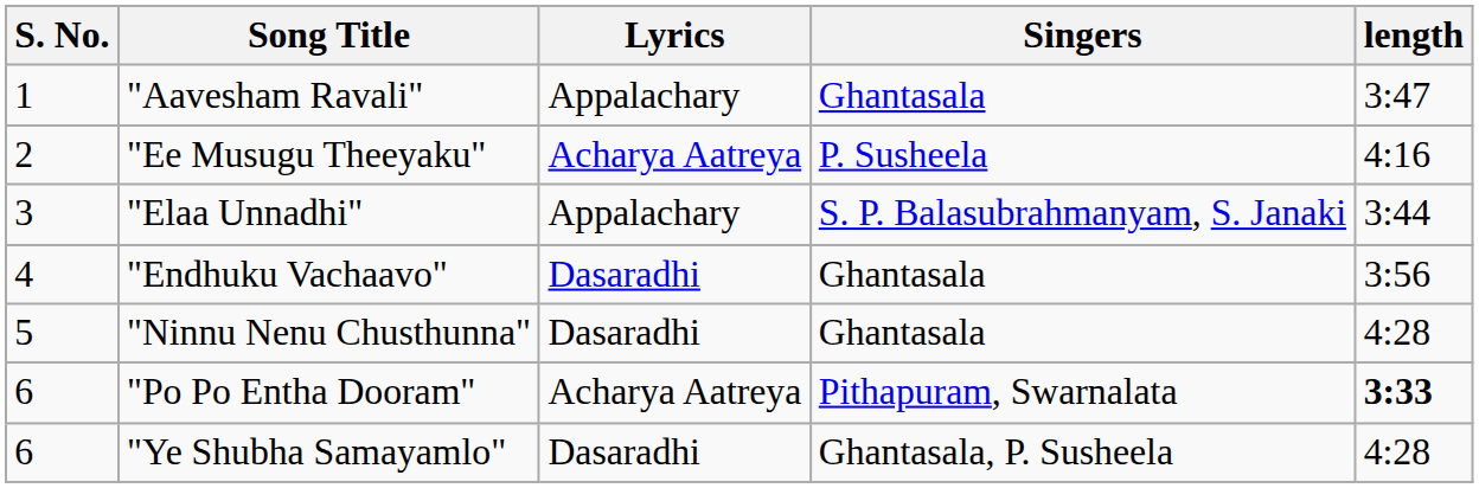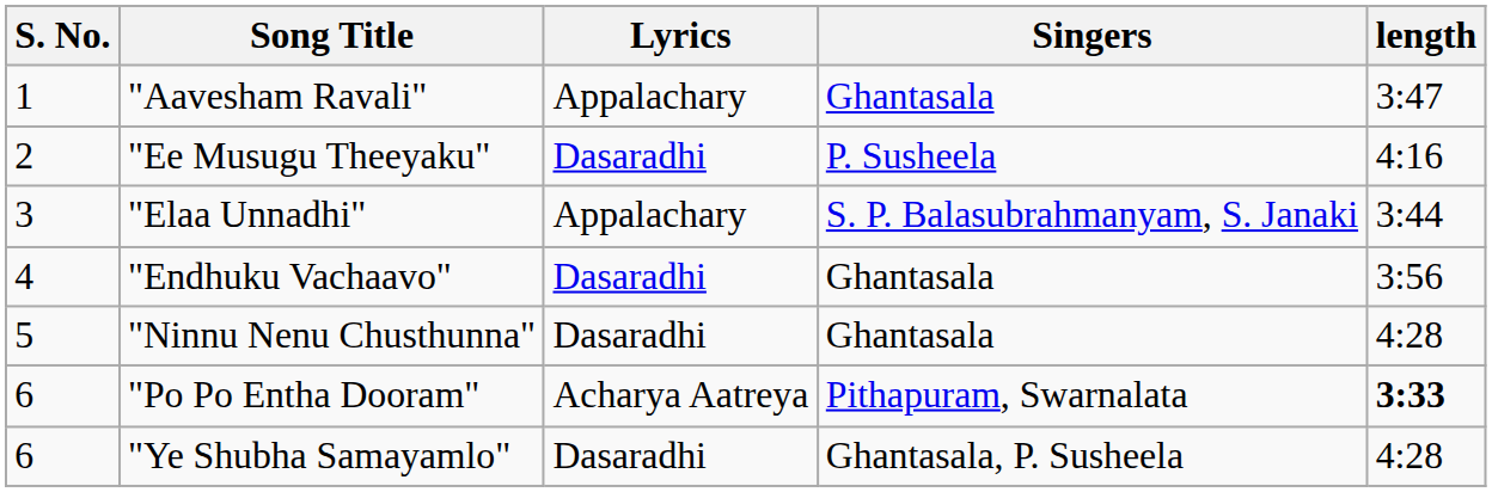"Ee Musugu Theeyaku" | Lyrics: Acharya Aatreya -> Dasaradhi
